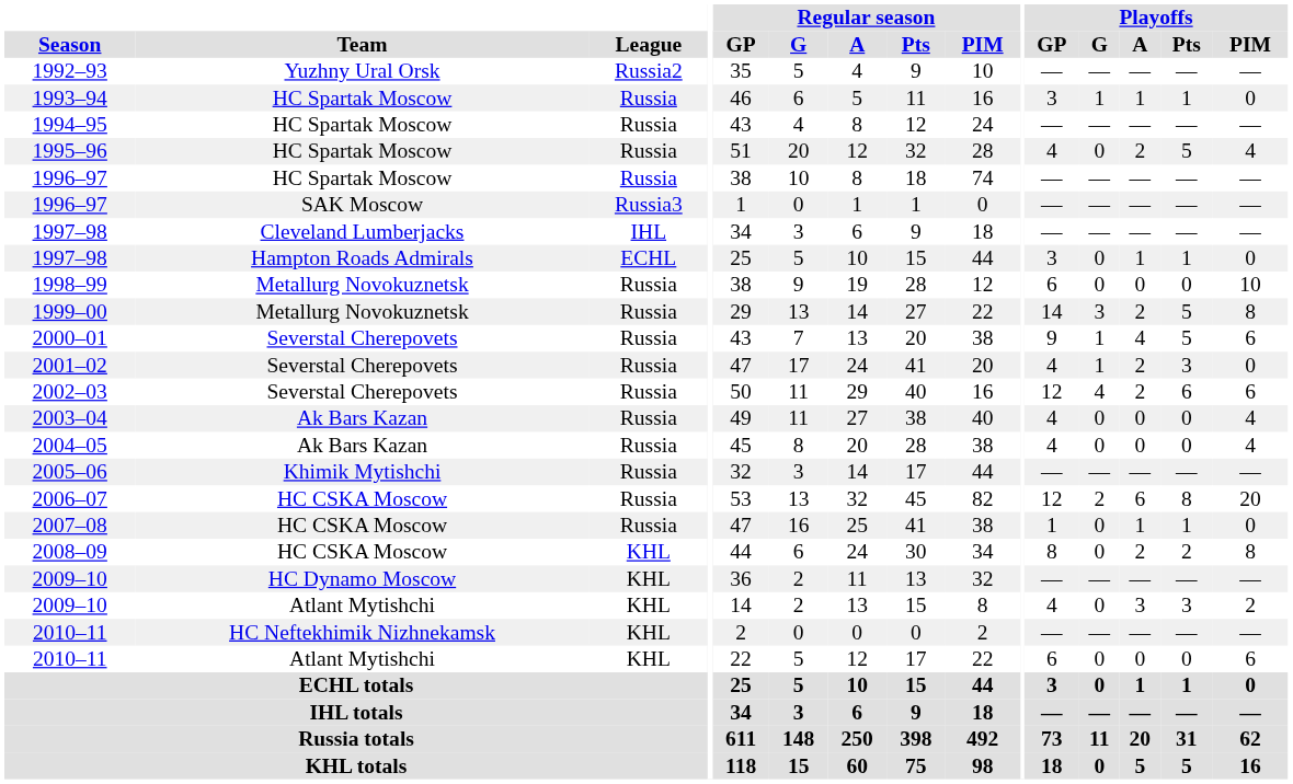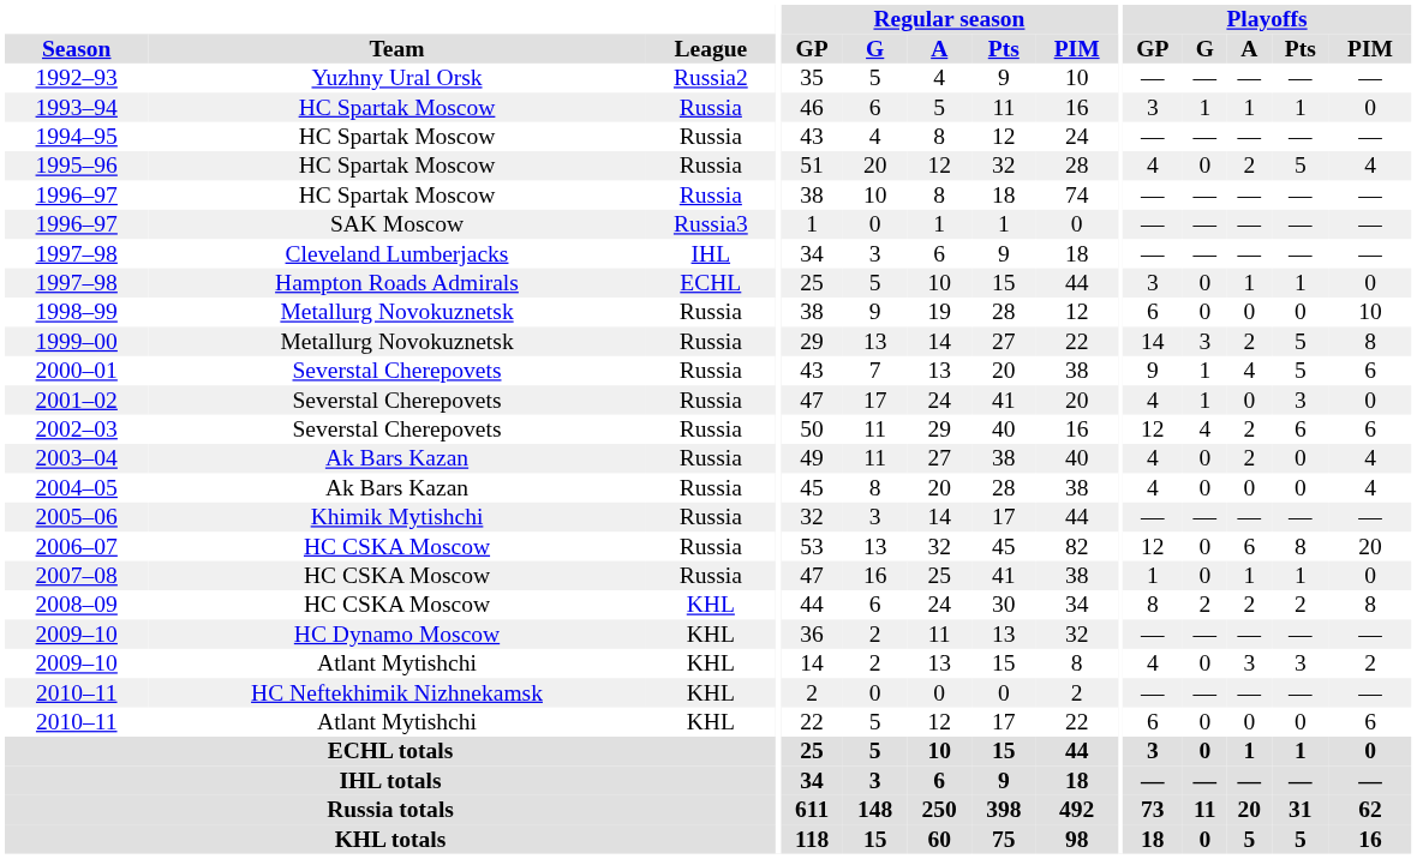2001–02 | Playoffs / A: 2 -> 0
2003–04 | Playoffs / A: 0 -> 2
2006–07 | Playoffs / G: 2 -> 0
2008–09 | Playoffs / G: 0 -> 2
